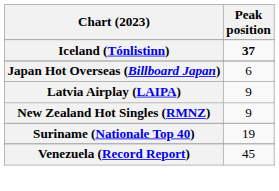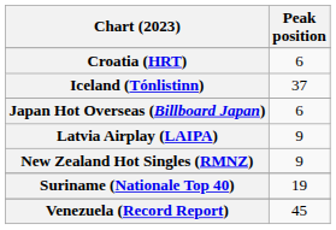+ row: Croatia (HRT) | 6
Iceland (Tónlistinn) | Peak position: bold -> normal
